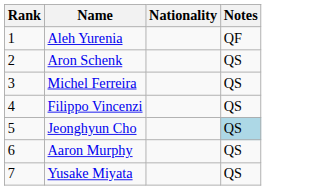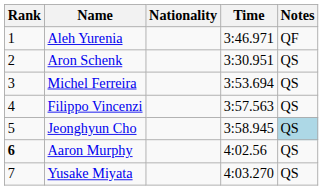+ column: Time | 3:46.971 | 3:30.951 | 3:53.694 | 3:57.563 | 3:58.945 | 4:02.56 | 4:03.270
Aaron Murphy | Rank: normal -> bold
